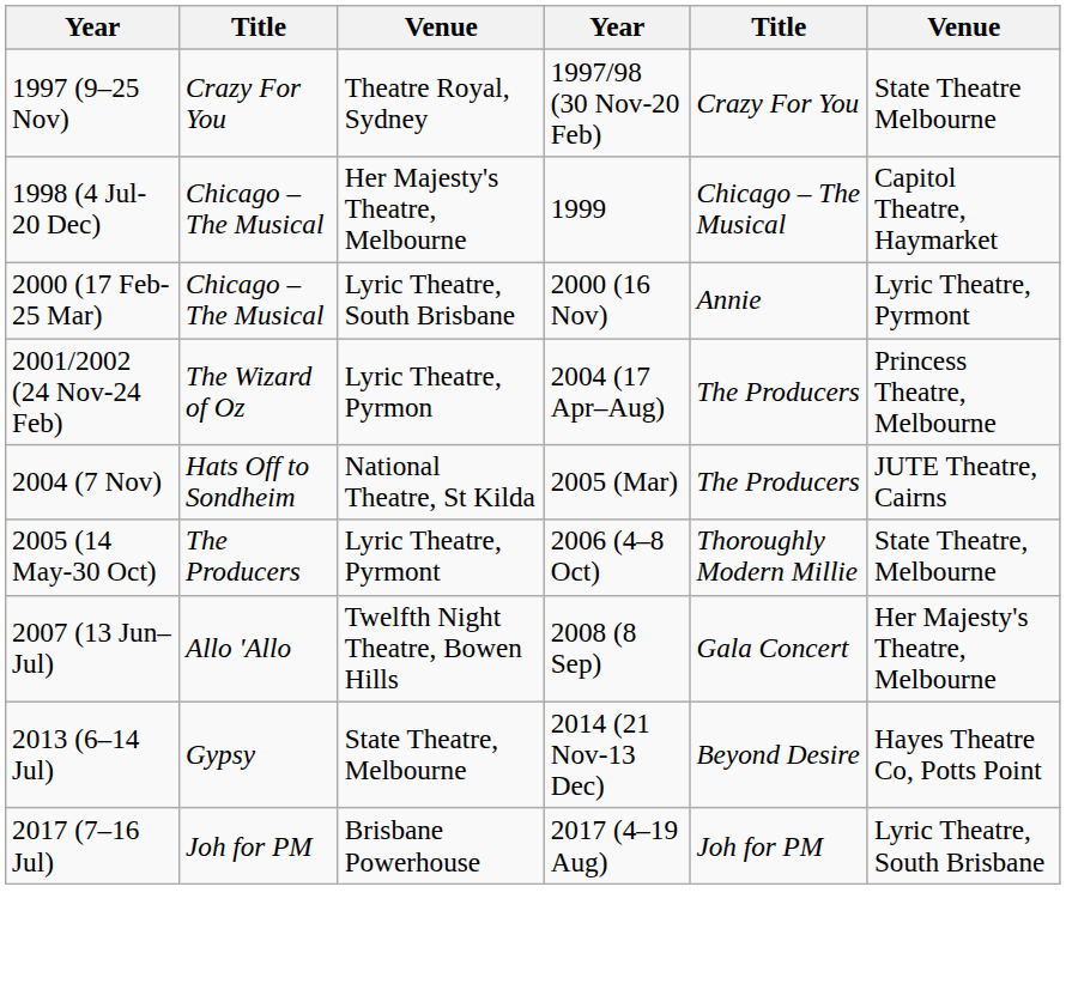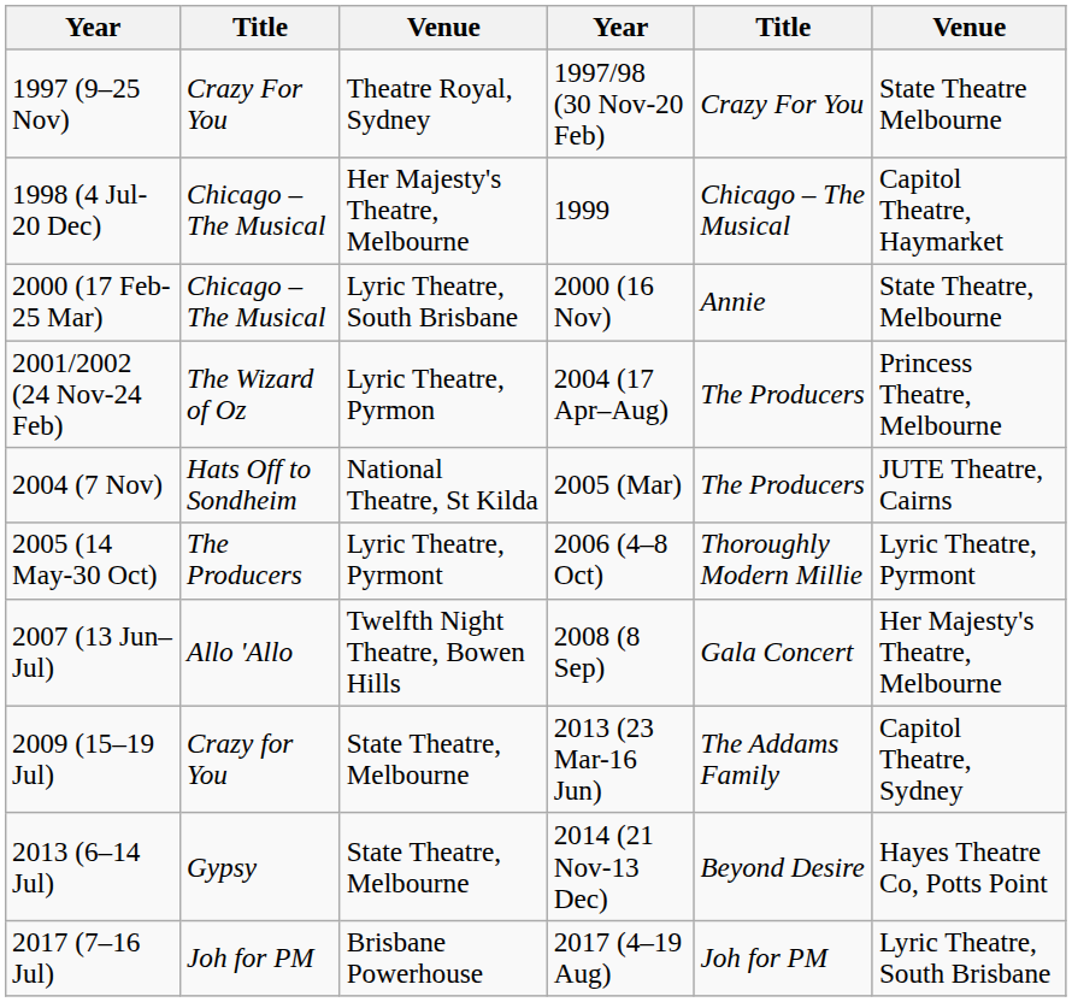2000 (17 Feb-25 Mar) | column 6: Lyric Theatre, Pyrmont -> State Theatre, Melbourne
2005 (14 May-30 Oct) | column 6: State Theatre, Melbourne -> Lyric Theatre, Pyrmont
+ row: 2009 (15–19 Jul) | Crazy for You | State Theatre, Melbourne | 2013 (23 Mar-16 Jun) | The Addams Family | Capitol Theatre, Sydney
